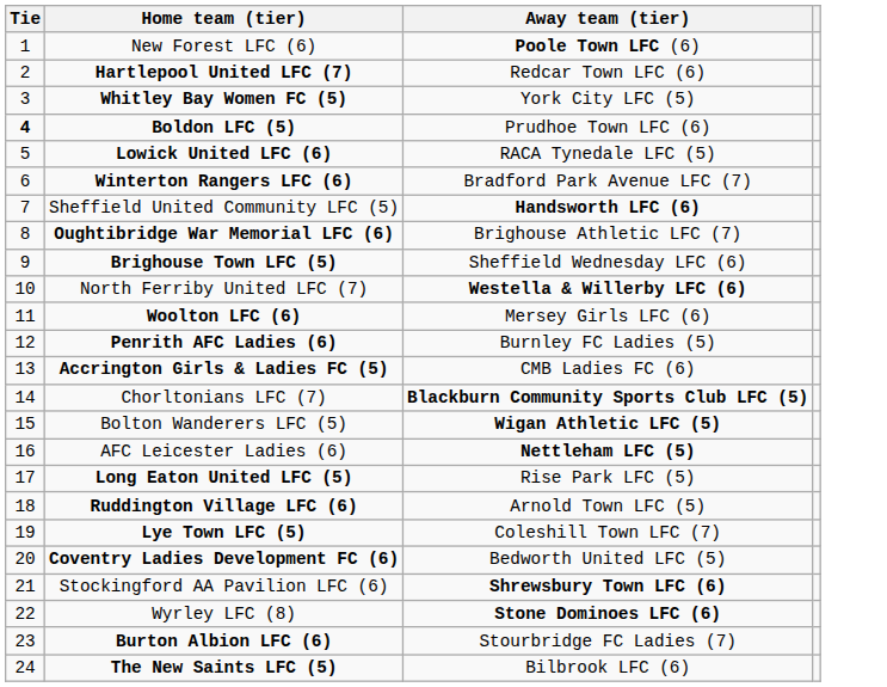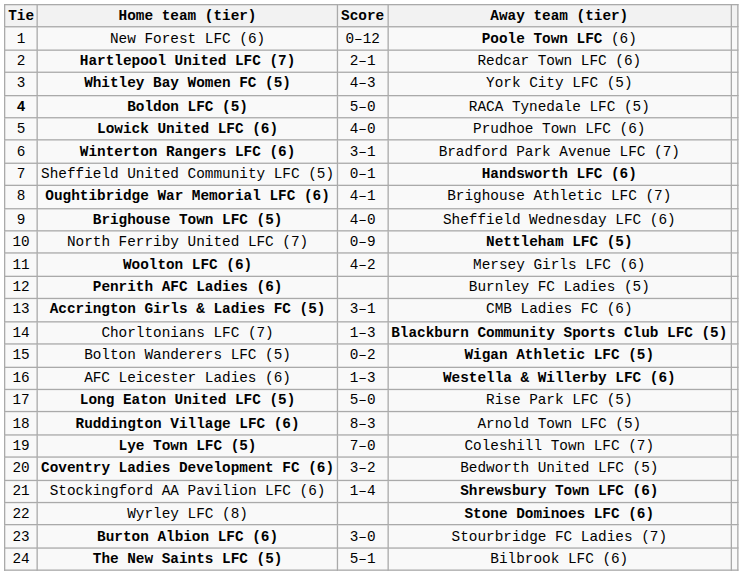+ column: Score | 0–12 | 2–1 | 4–3 | 5–0 | 4–0 | 3–1 | 0–1 | 4–1 | 4–0 | 0–9 | 4–2 | 3–1 | 1–3 | 0–2 | 1–3 | 5–0 | 8–3 | 7–0 | 3–2 | 1–4 | 3–0 | 5–1
Boldon LFC (5) | Away team (tier): Prudhoe Town LFC (6) -> RACA Tynedale LFC (5)
Lowick United LFC (6) | Away team (tier): RACA Tynedale LFC (5) -> Prudhoe Town LFC (6)
North Ferriby United LFC (7) | Away team (tier): Westella & Willerby LFC (6) -> Nettleham LFC (5)
AFC Leicester Ladies (6) | Away team (tier): Nettleham LFC (5) -> Westella & Willerby LFC (6)
